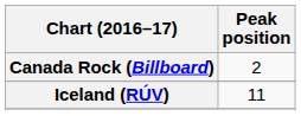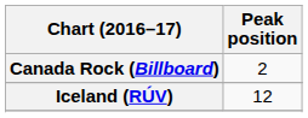Iceland (RÚV) | Peak position: 11 -> 12
